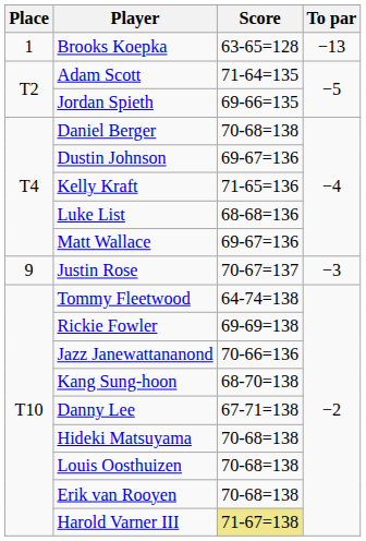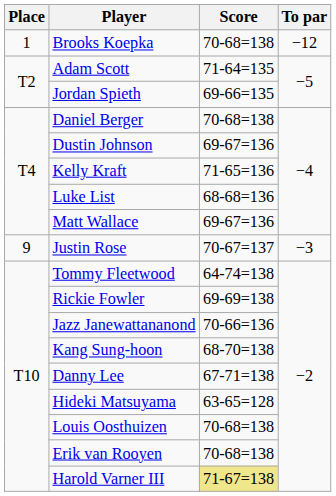Brooks Koepka | Score: 63-65=128 -> 70-68=138
Brooks Koepka | To par: −13 -> −12
Hideki Matsuyama | Score: 70-68=138 -> 63-65=128
